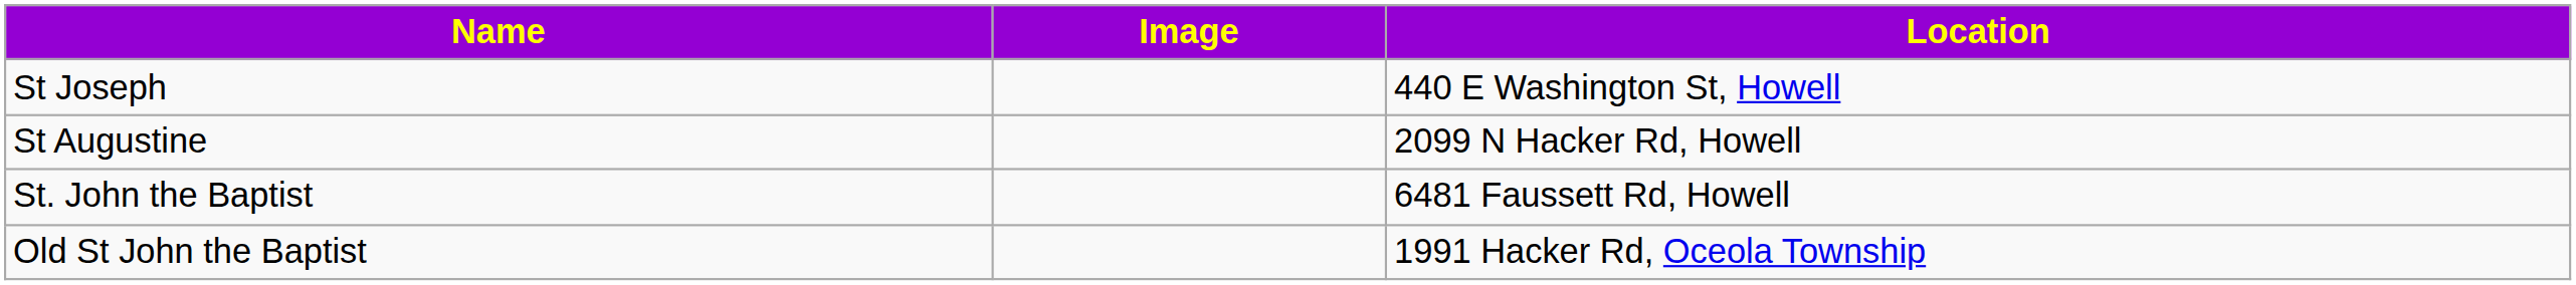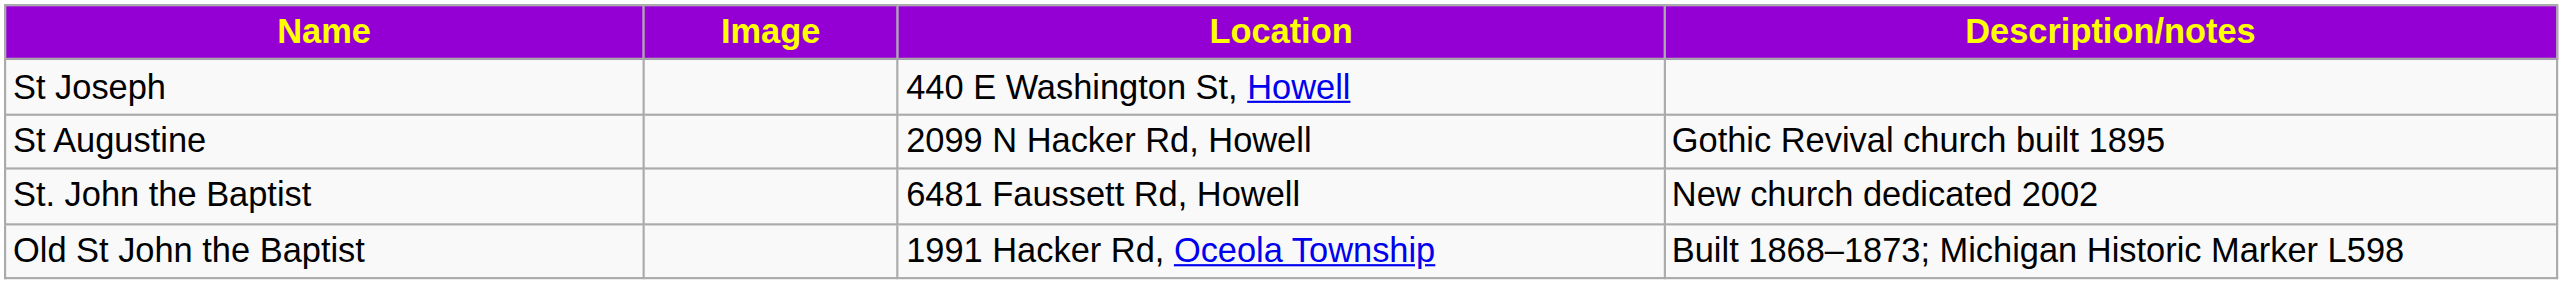+ column: Description/notes | Gothic Revival church built 1895 | New church dedicated 2002 | Built 1868–1873; Michigan Historic Marker L598
